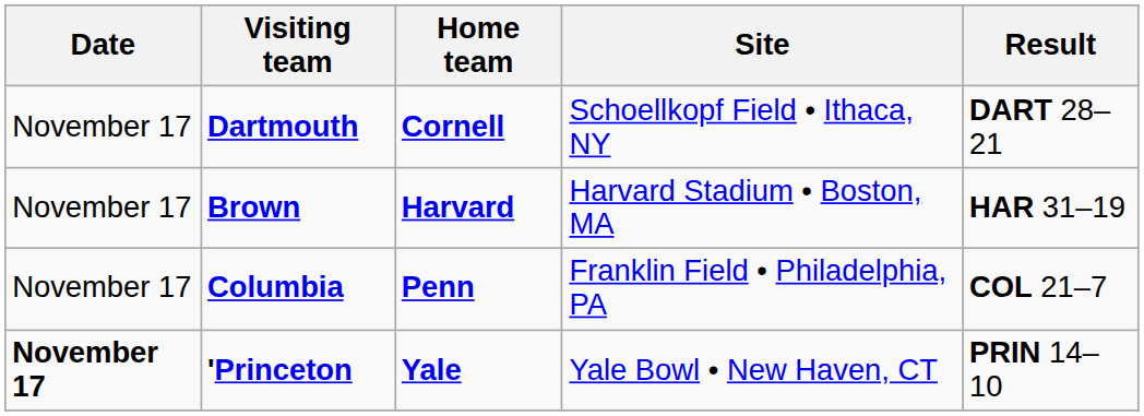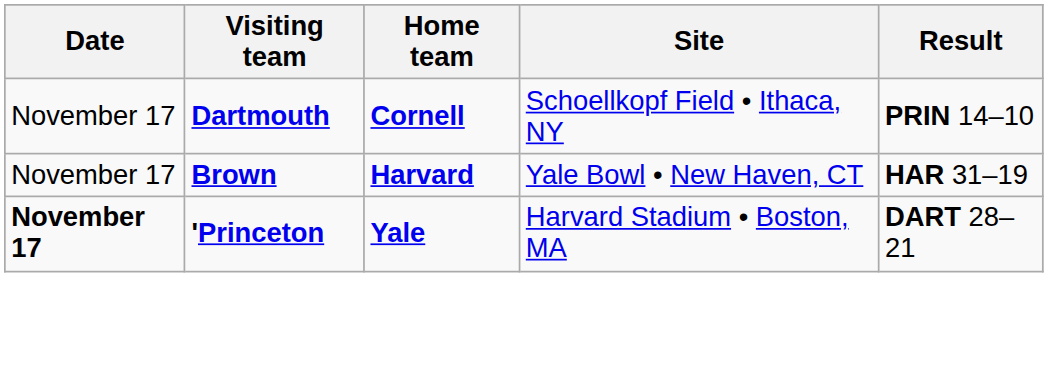Dartmouth | Result: DART 28–21 -> PRIN 14–10
Brown | Site: Harvard Stadium • Boston, MA -> Yale Bowl • New Haven, CT
- row: November 17 | Columbia | Penn | Franklin Field • Philadelphia, PA | COL 21–7
'Princeton | Site: Yale Bowl • New Haven, CT -> Harvard Stadium • Boston, MA
'Princeton | Result: PRIN 14–10 -> DART 28–21
